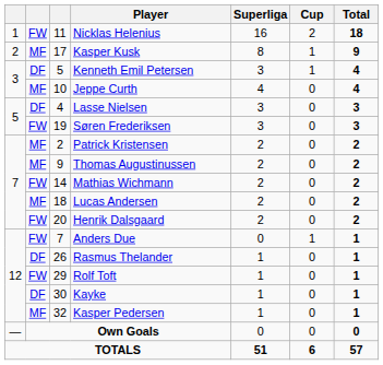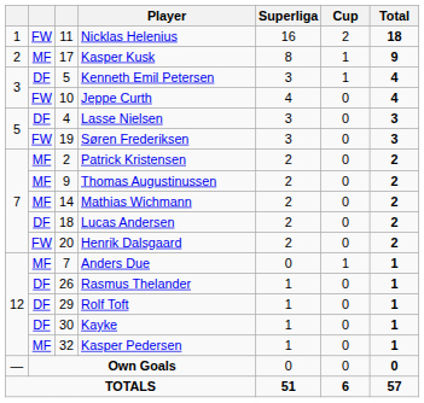Jeppe Curth | column 2: MF -> FW
Mathias Wichmann | column 2: FW -> MF
Lucas Andersen | column 2: MF -> DF
Anders Due | column 2: FW -> MF
Rolf Toft | column 2: FW -> DF
